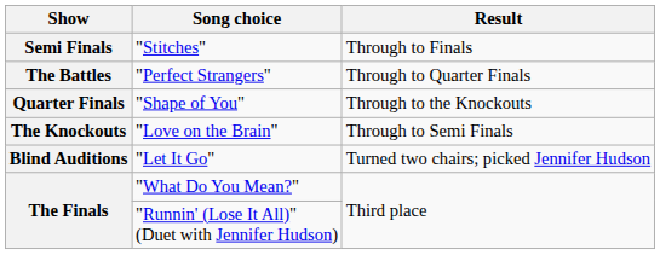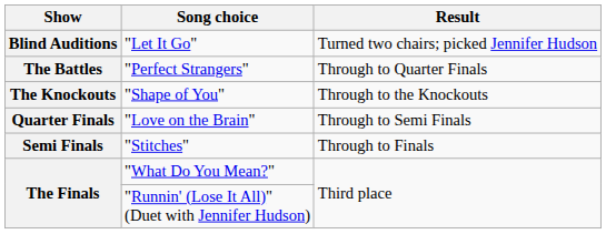rows swapped: "Let It Go" <-> "Stitches"
"Shape of You" | Show: Quarter Finals -> The Knockouts
"Love on the Brain" | Show: The Knockouts -> Quarter Finals
